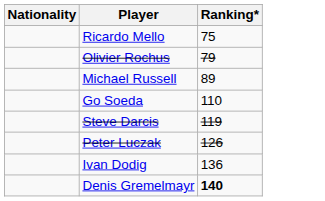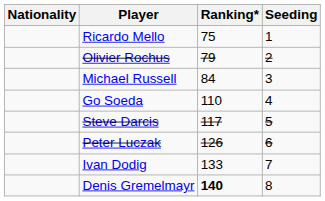+ column: Seeding | 1 | 2 | 3 | 4 | 5 | 6 | 7 | 8
Michael Russell | Ranking*: 89 -> 84
Steve Darcis | Ranking*: 119 -> 117
Ivan Dodig | Ranking*: 136 -> 133
